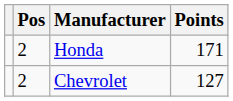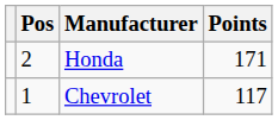Chevrolet | Pos: 2 -> 1
Chevrolet | Points: 127 -> 117
